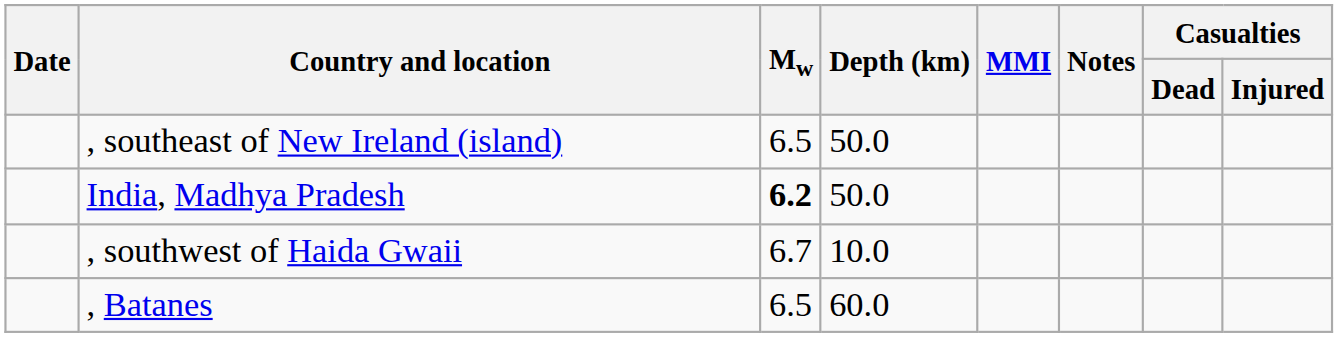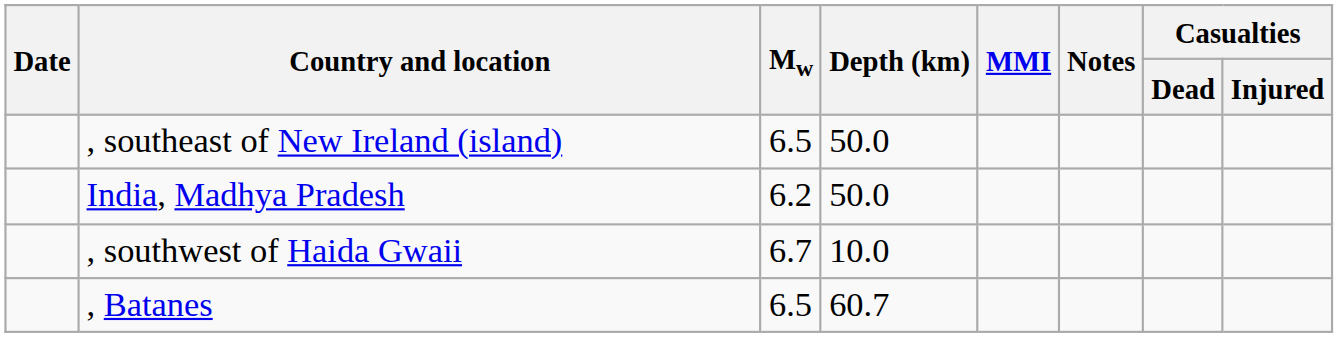India, Madhya Pradesh | Mw: bold -> normal
, Batanes | Depth (km): 60.0 -> 60.7
